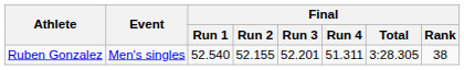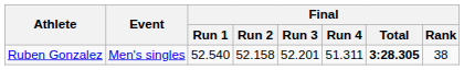Ruben Gonzalez | Final / Run 2: 52.155 -> 52.158
Ruben Gonzalez | Final / Total: normal -> bold
